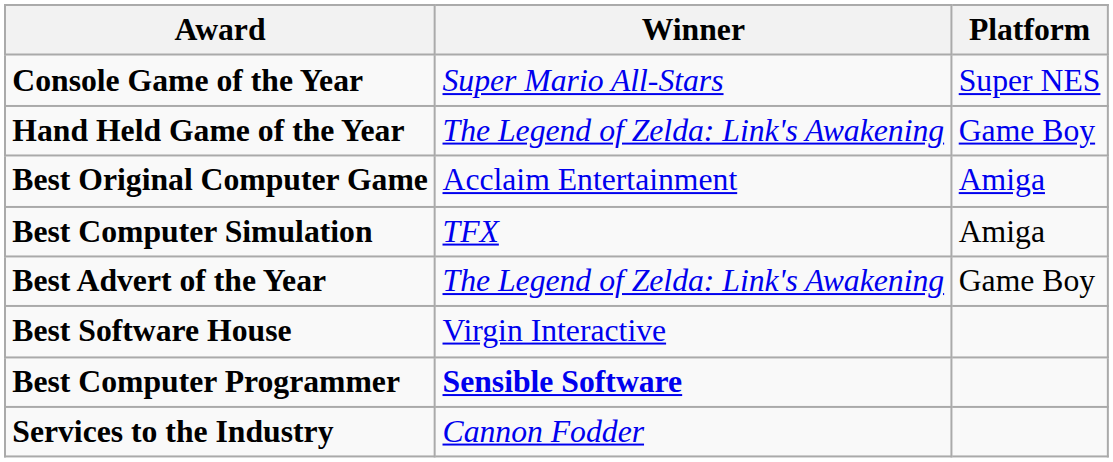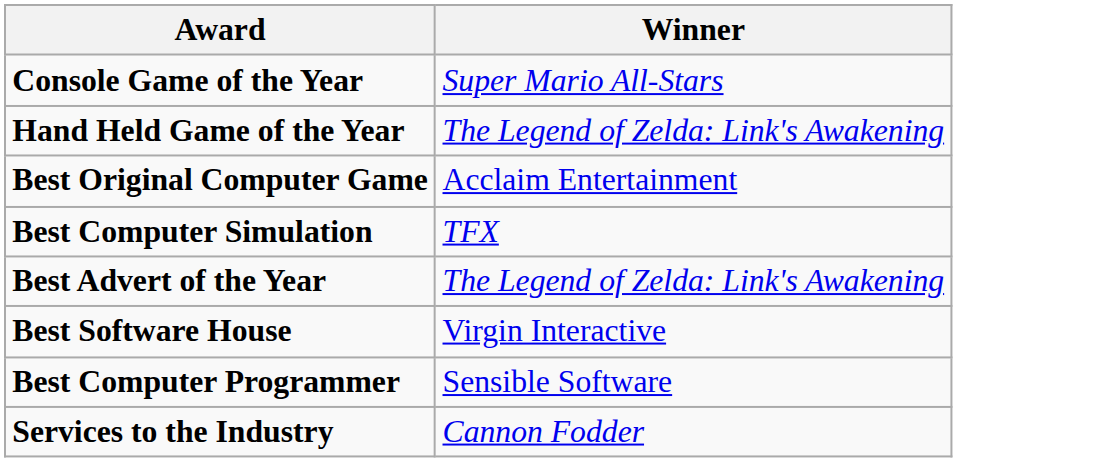- column: Platform | Super NES | Game Boy | Amiga | Amiga | Game Boy
Best Computer Programmer | Winner: bold -> normal
